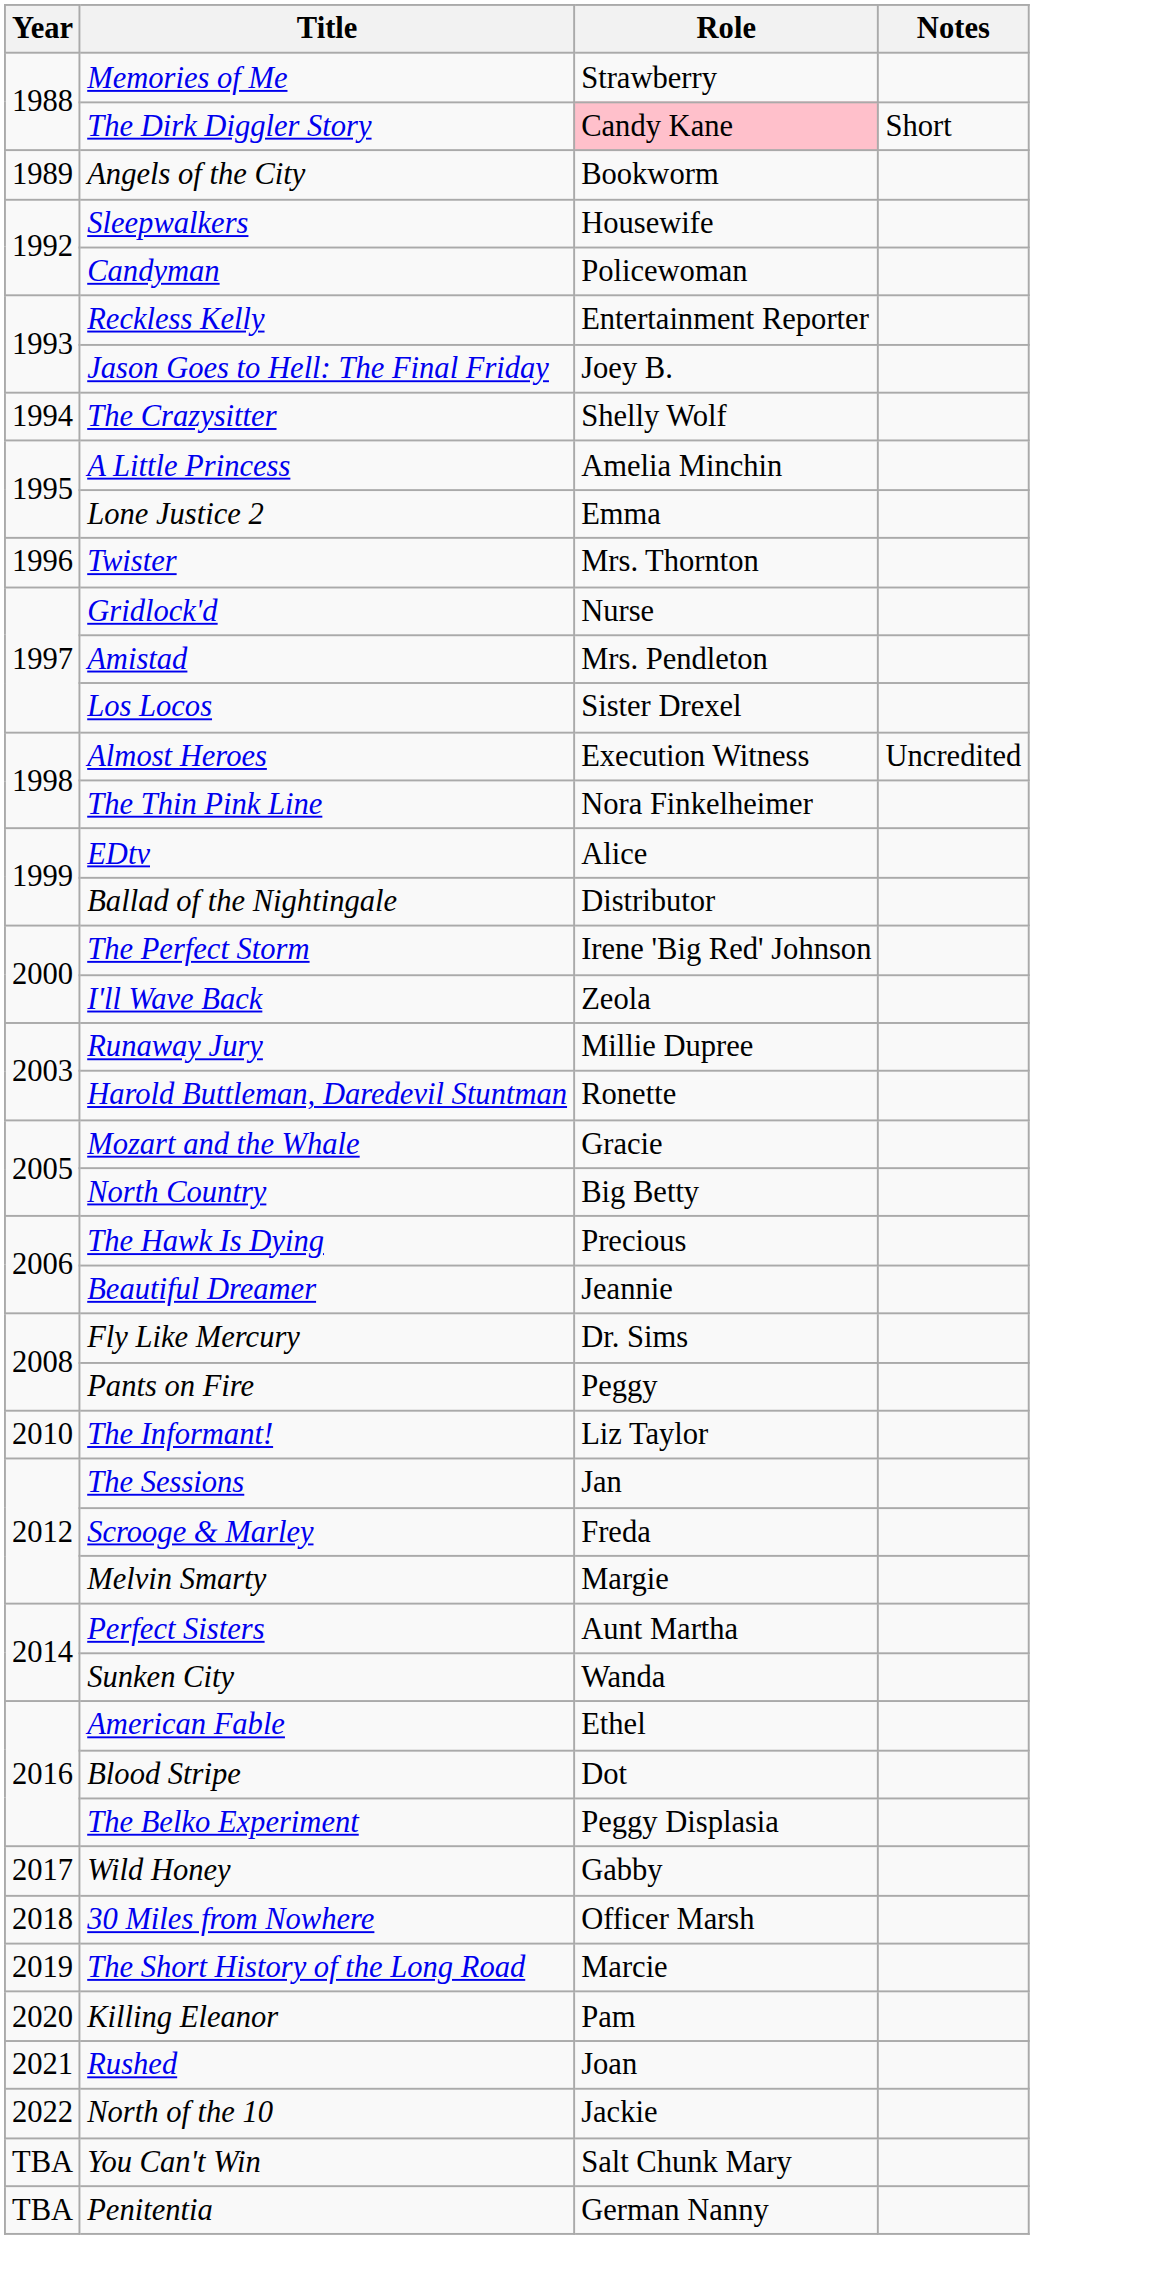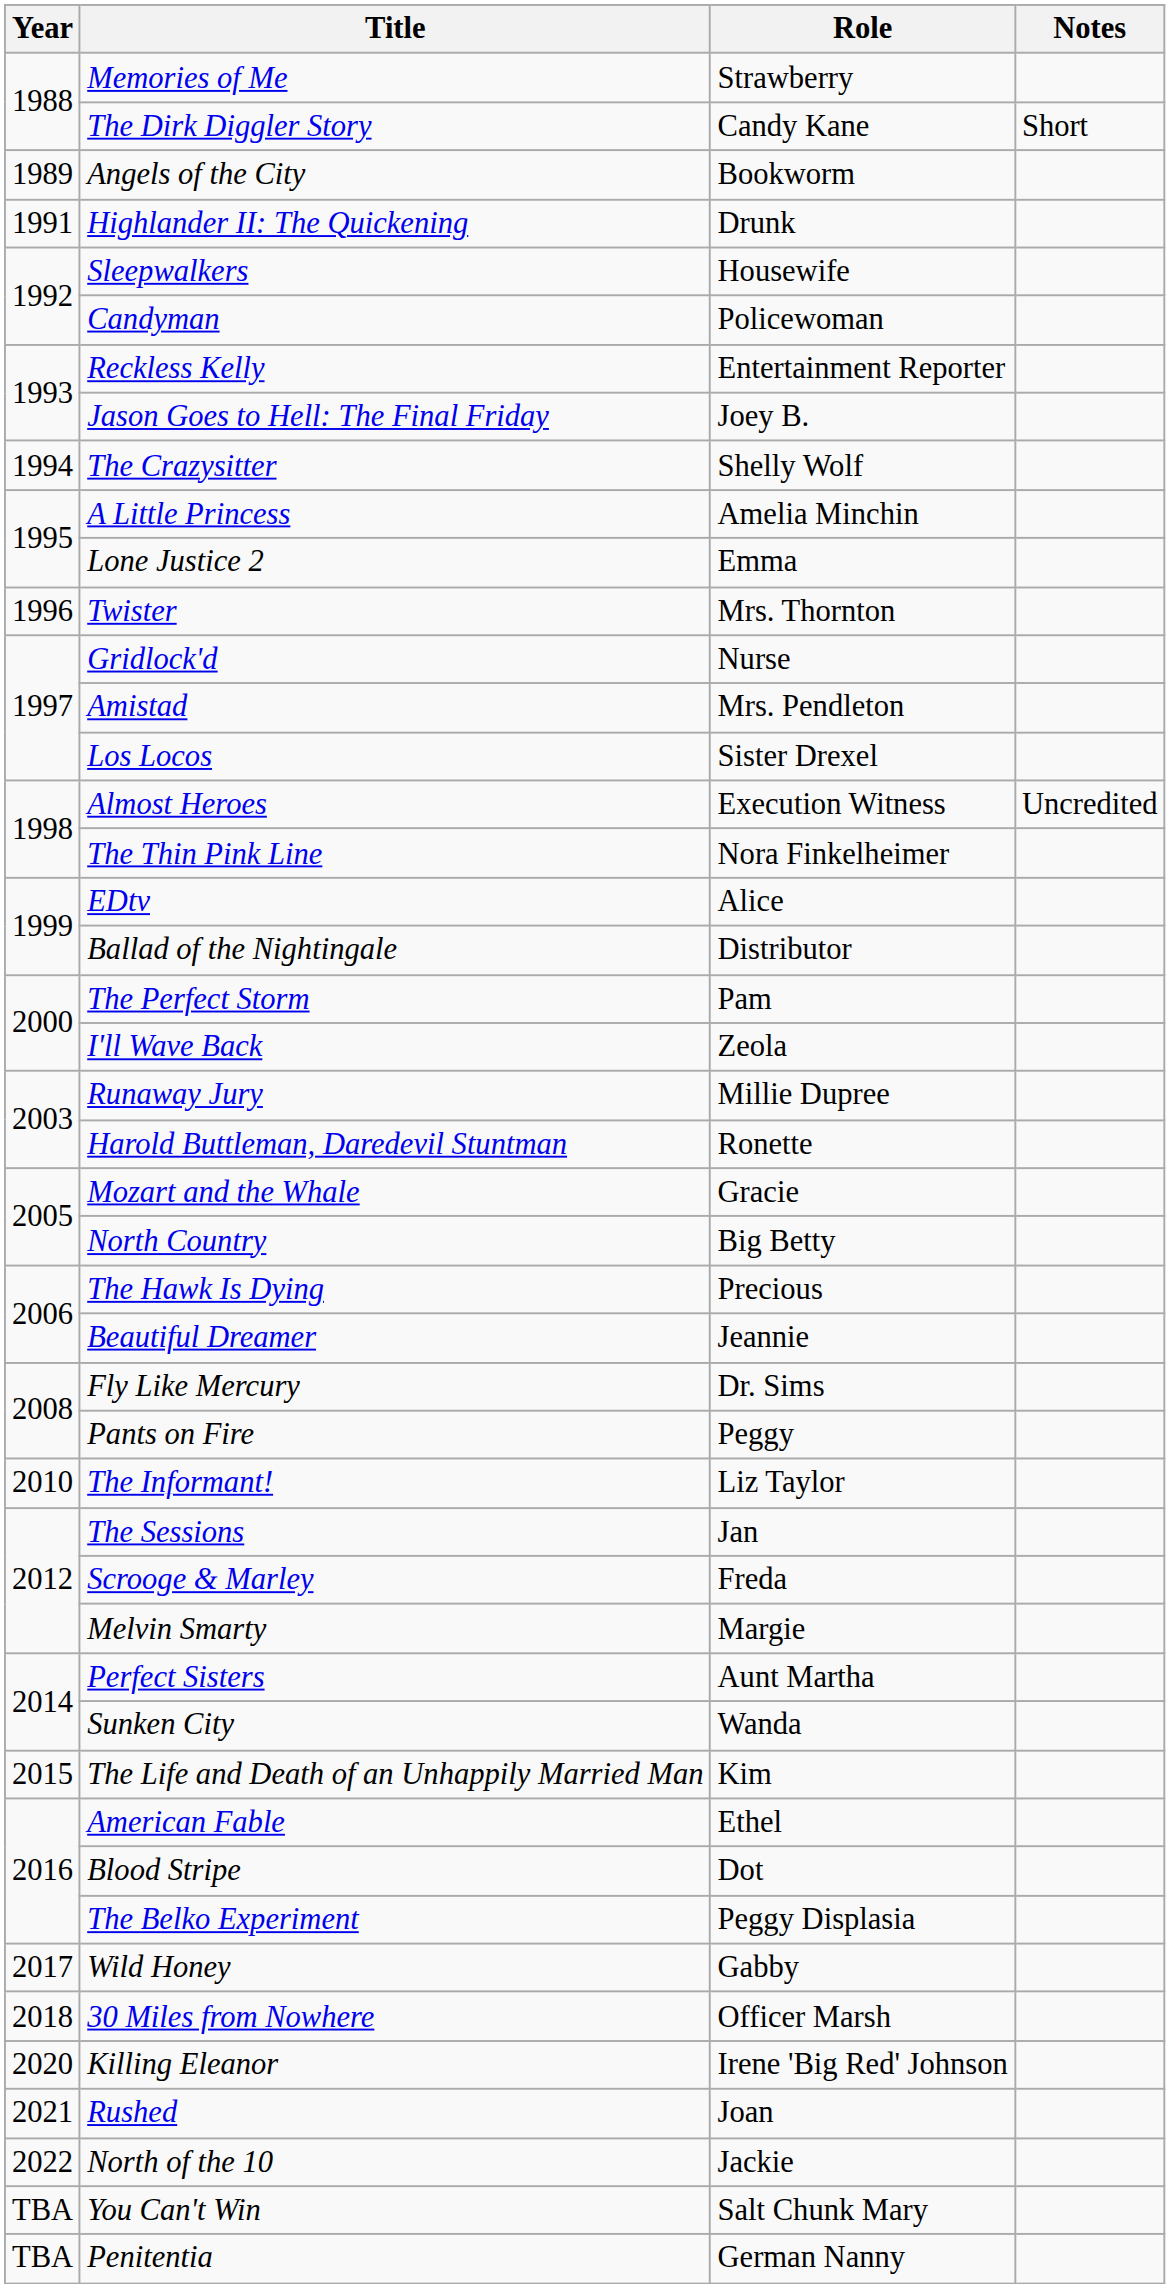The Dirk Diggler Story | Role: pink background -> no background
+ row: 1991 | Highlander II: The Quickening | Drunk
The Perfect Storm | Role: Irene 'Big Red' Johnson -> Pam
+ row: 2015 | The Life and Death of an Unhappily Married Man | Kim
- row: 2019 | The Short History of the Long Road | Marcie
Killing Eleanor | Role: Pam -> Irene 'Big Red' Johnson
